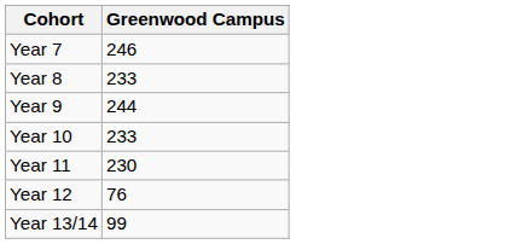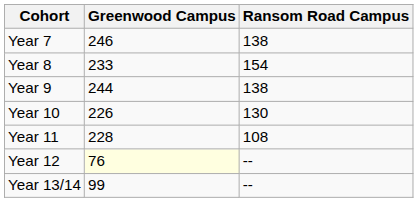+ column: Ransom Road Campus | 138 | 154 | 138 | 130 | 108 | -- | --
Year 10 | Greenwood Campus: 233 -> 226
Year 11 | Greenwood Campus: 230 -> 228
Year 12 | Greenwood Campus: no background -> lightyellow background
